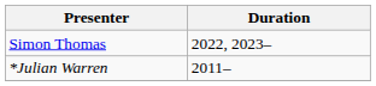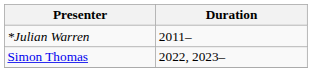rows swapped: Simon Thomas <-> *Julian Warren
